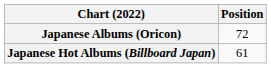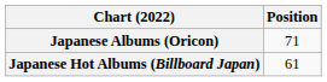Japanese Albums (Oricon) | Position: 72 -> 71
